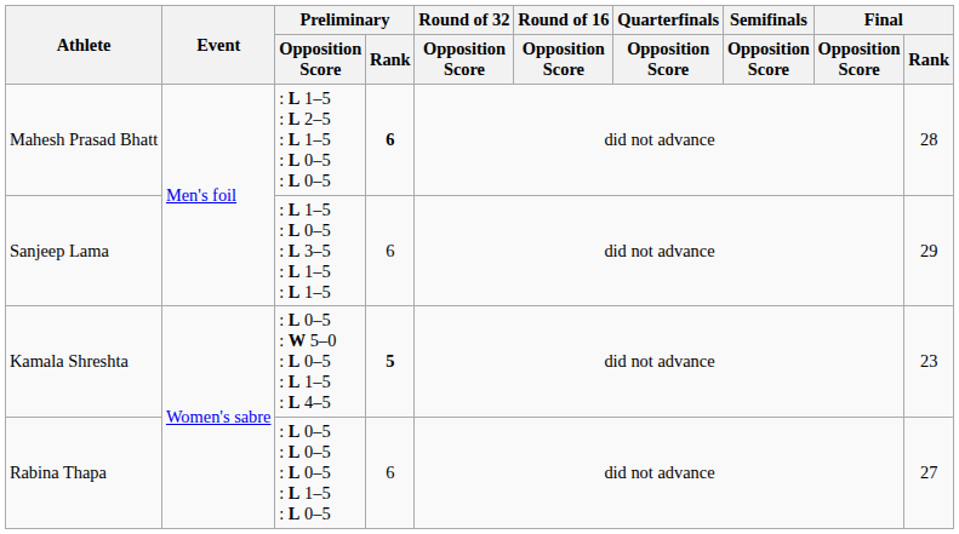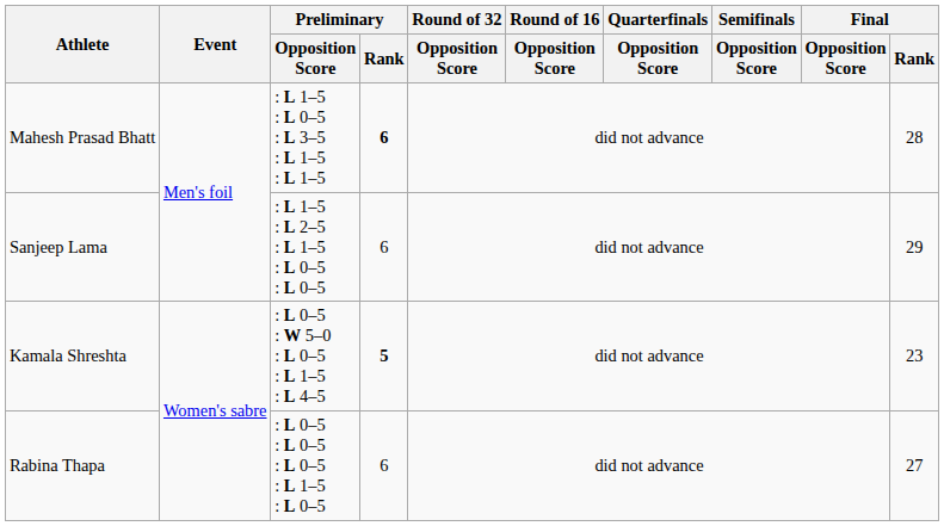Mahesh Prasad Bhatt | Preliminary / Opposition Score: : L 1–5 : L 2–5 : L 1–5 : L 0–5 : L 0–5 -> : L 1–5 : L 0–5 : L 3–5 : L 1–5 : L 1–5
Sanjeep Lama | Preliminary / Opposition Score: : L 1–5 : L 0–5 : L 3–5 : L 1–5 : L 1–5 -> : L 1–5 : L 2–5 : L 1–5 : L 0–5 : L 0–5
